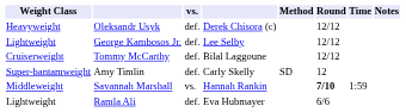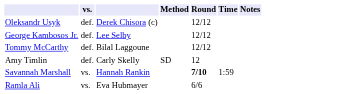- column: Weight Class | Heavyweight | Lightweight | Cruiserweight | Super-bantamweight | Middleweight | Lightweight
Ramla Ali | vs.: def. -> vs.
